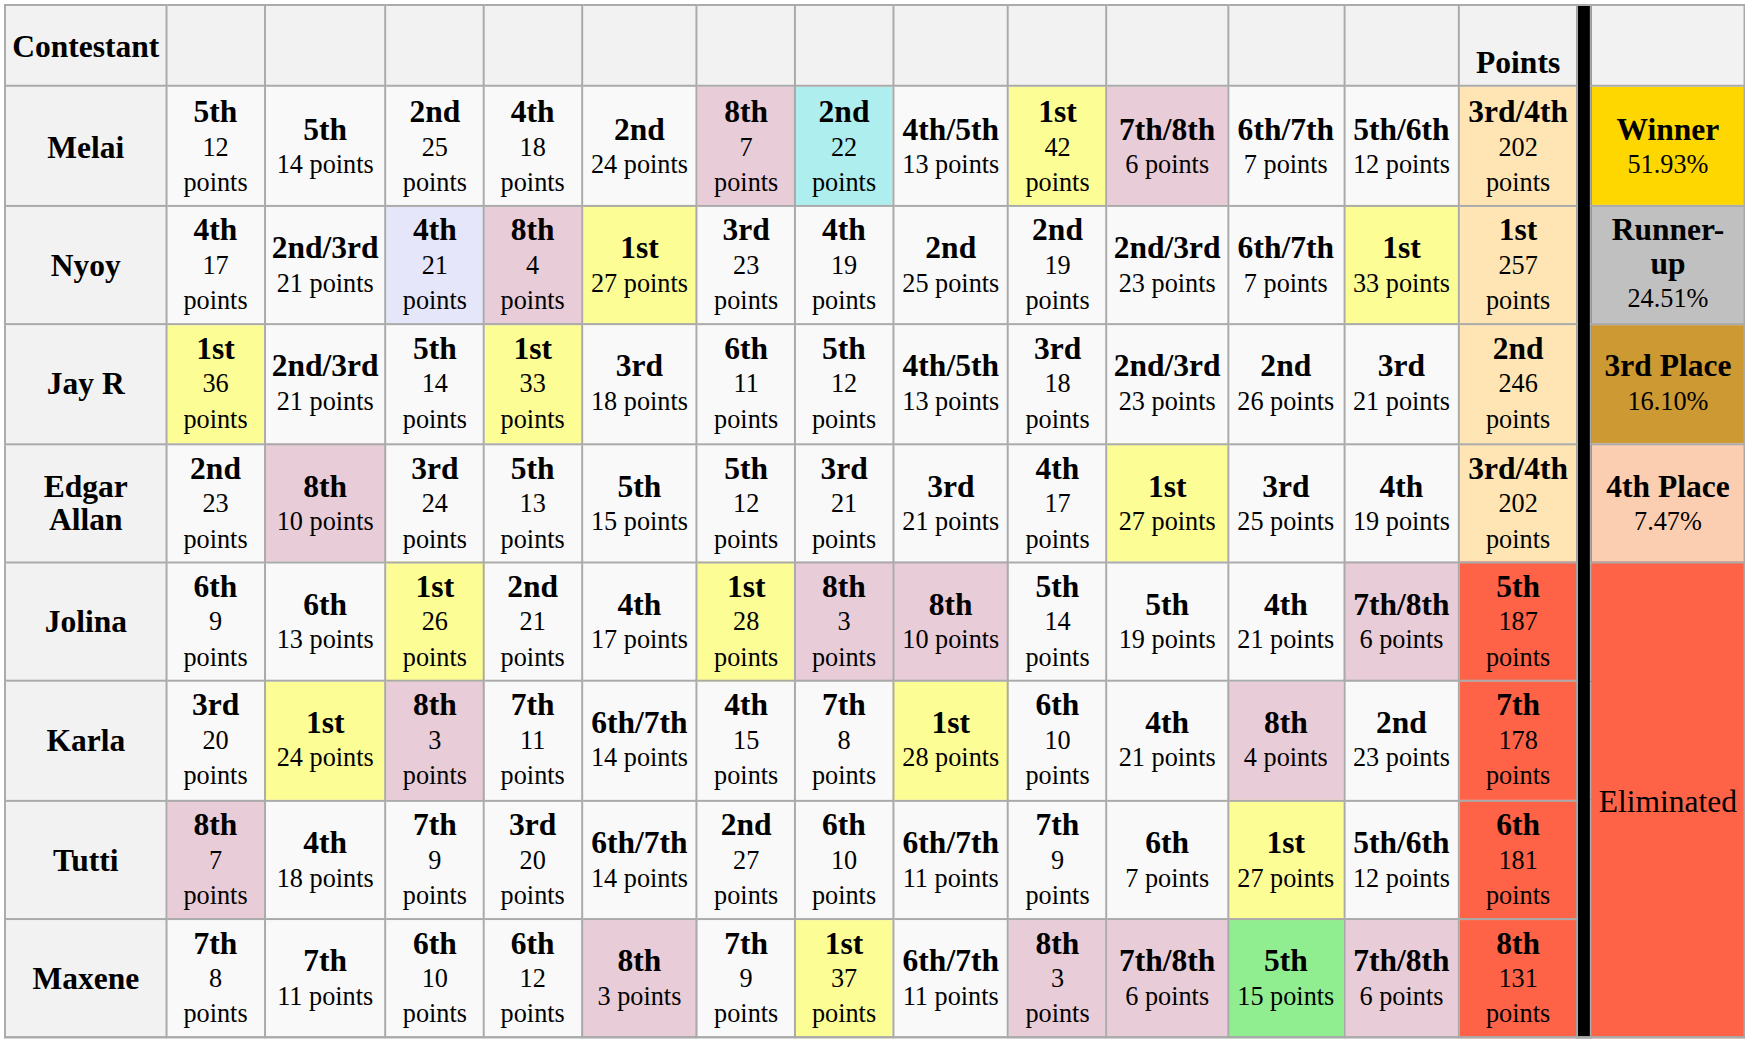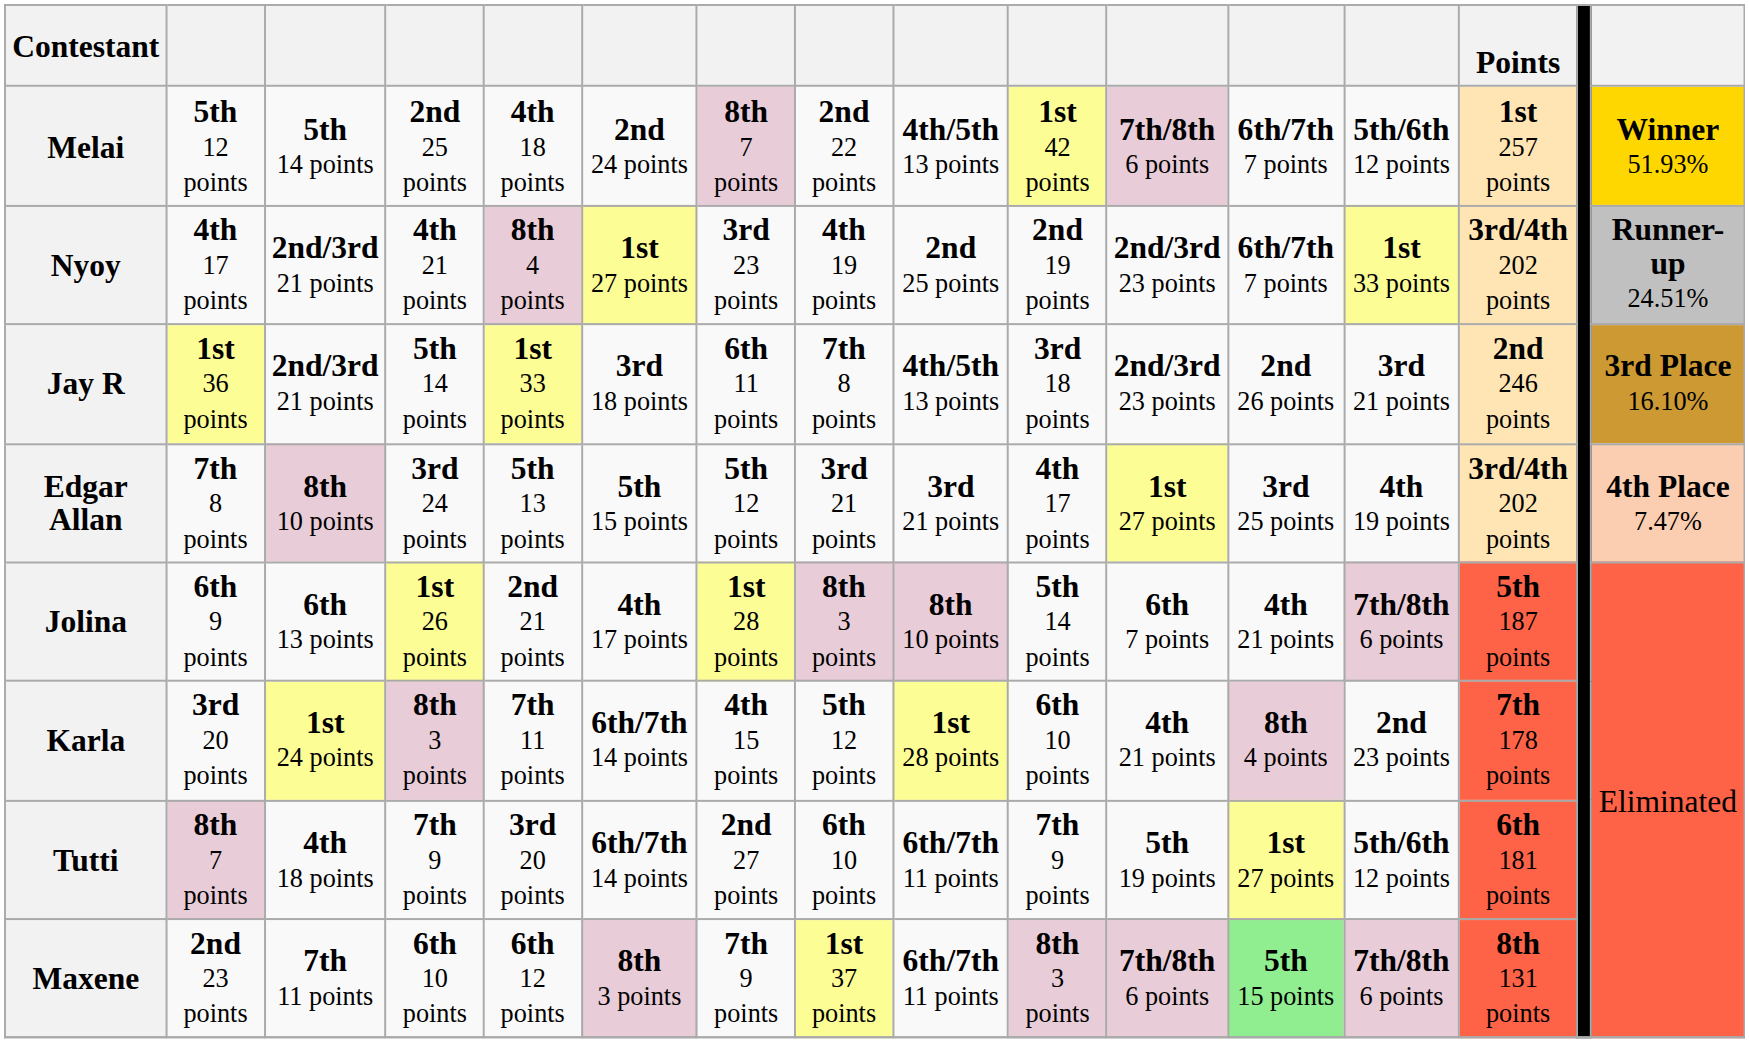Melai | column 8: paleturquoise background -> no background
Melai | Points: 3rd/4th 202 points -> 1st 257 points
Nyoy | column 4: lavender background -> no background
Nyoy | Points: 1st 257 points -> 3rd/4th 202 points
Jay R | column 8: 5th 12 points -> 7th 8 points
Edgar Allan | column 2: 2nd 23 points -> 7th 8 points
Jolina | column 11: 5th 19 points -> 6th 7 points
Karla | column 8: 7th 8 points -> 5th 12 points
Tutti | column 11: 6th 7 points -> 5th 19 points
Maxene | column 2: 7th 8 points -> 2nd 23 points
